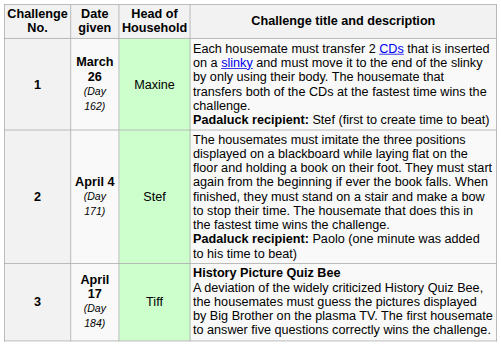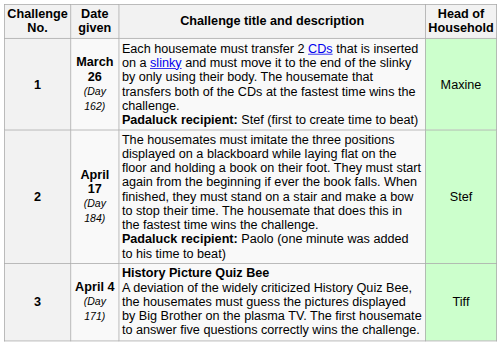columns swapped: Challenge title and description <-> Head of Household
2 | Date given: April 4 (Day 171) -> April 17 (Day 184)
3 | Date given: April 17 (Day 184) -> April 4 (Day 171)
